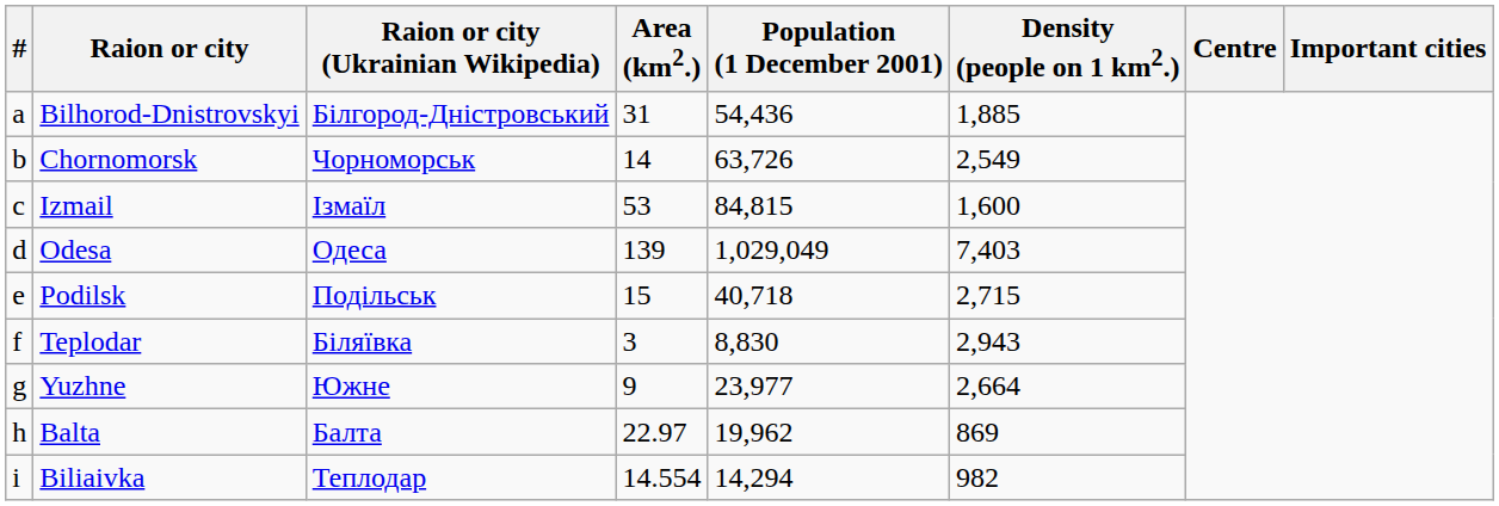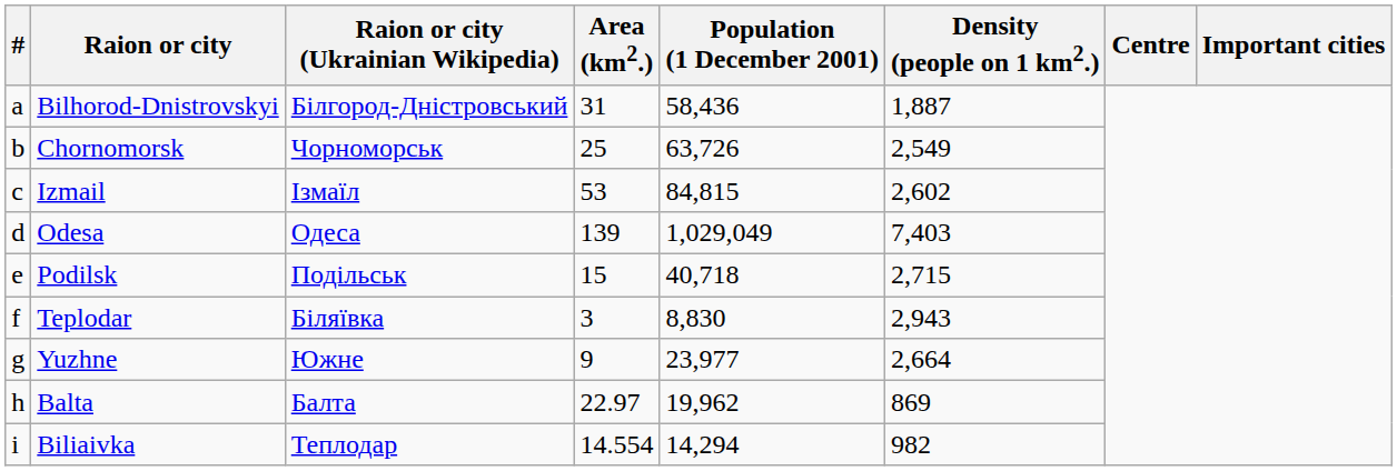Bilhorod-Dnistrovskyi | Population (1 December 2001): 54,436 -> 58,436
Bilhorod-Dnistrovskyi | Density (people on 1 km2.): 1,885 -> 1,887
Chornomorsk | Area (km2.): 14 -> 25
Izmail | Density (people on 1 km2.): 1,600 -> 2,602
